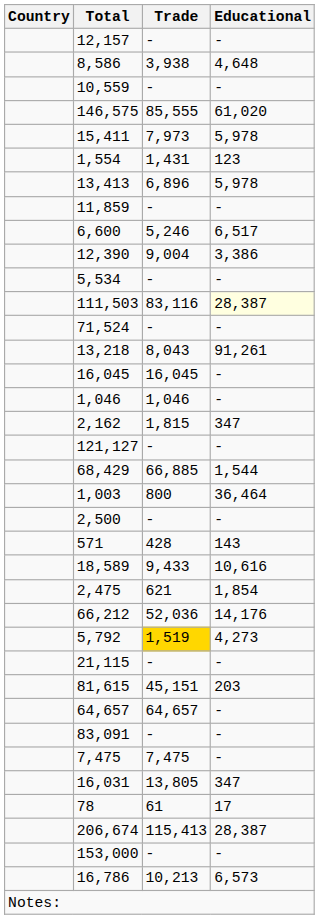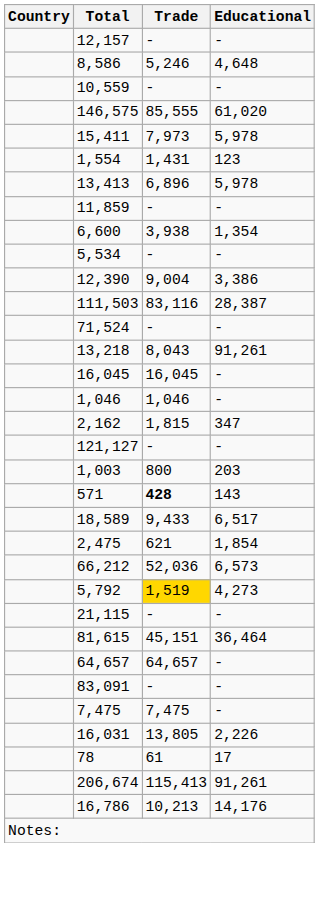8,586 | Trade: 3,938 -> 5,246
6,600 | Trade: 5,246 -> 3,938
6,600 | Educational: 6,517 -> 1,354
rows swapped: 5,534 <-> 12,390
111,503 | Educational: lightyellow background -> no background
- row: 68,429 | 66,885 | 1,544
1,003 | Educational: 36,464 -> 203
- row: 2,500 | - | -
571 | Trade: normal -> bold
18,589 | Educational: 10,616 -> 6,517
66,212 | Educational: 14,176 -> 6,573
81,615 | Educational: 203 -> 36,464
16,031 | Educational: 347 -> 2,226
206,674 | Educational: 28,387 -> 91,261
- row: 153,000 | - | -
16,786 | Educational: 6,573 -> 14,176
